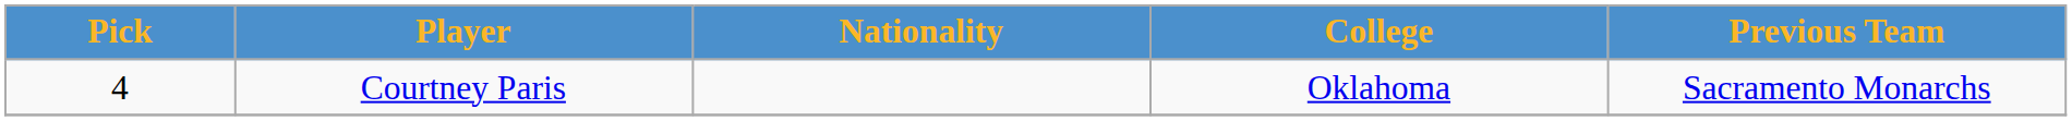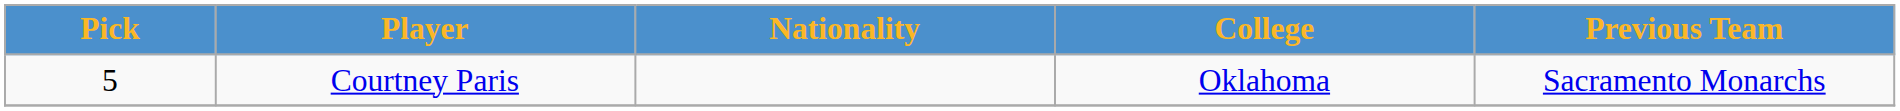Courtney Paris | Pick: 4 -> 5
